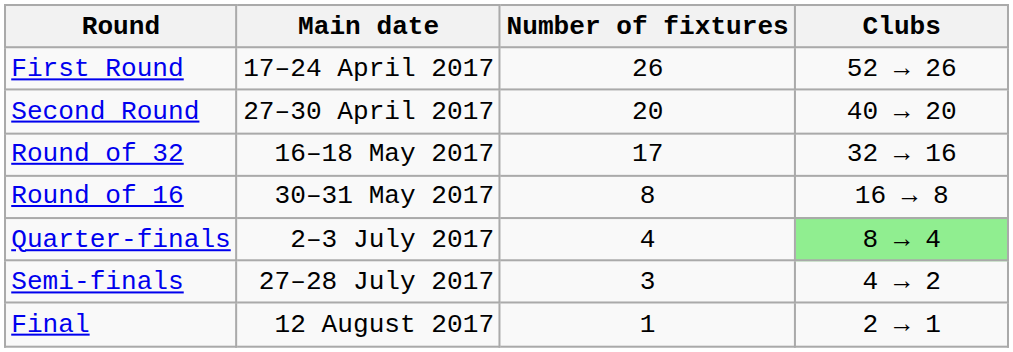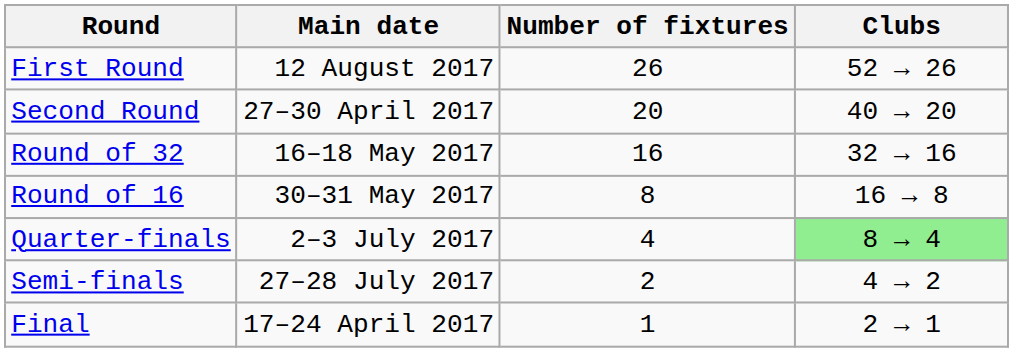First Round | Main date: 17–24 April 2017 -> 12 August 2017
Round of 32 | Number of fixtures: 17 -> 16
Semi-finals | Number of fixtures: 3 -> 2
Final | Main date: 12 August 2017 -> 17–24 April 2017
